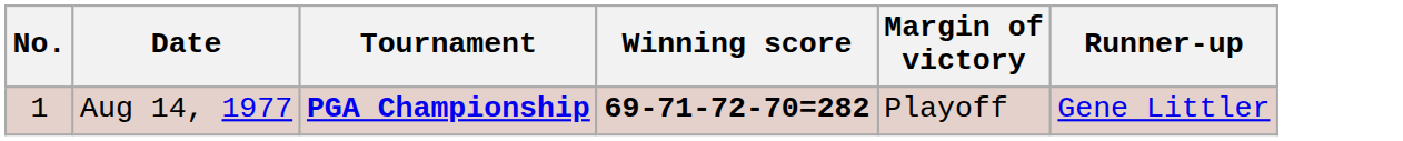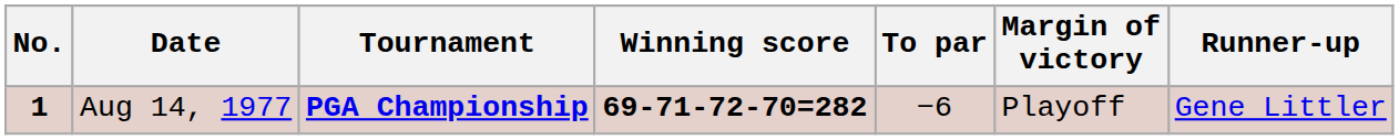+ column: To par | −6
Aug 14, 1977 | No.: normal -> bold
